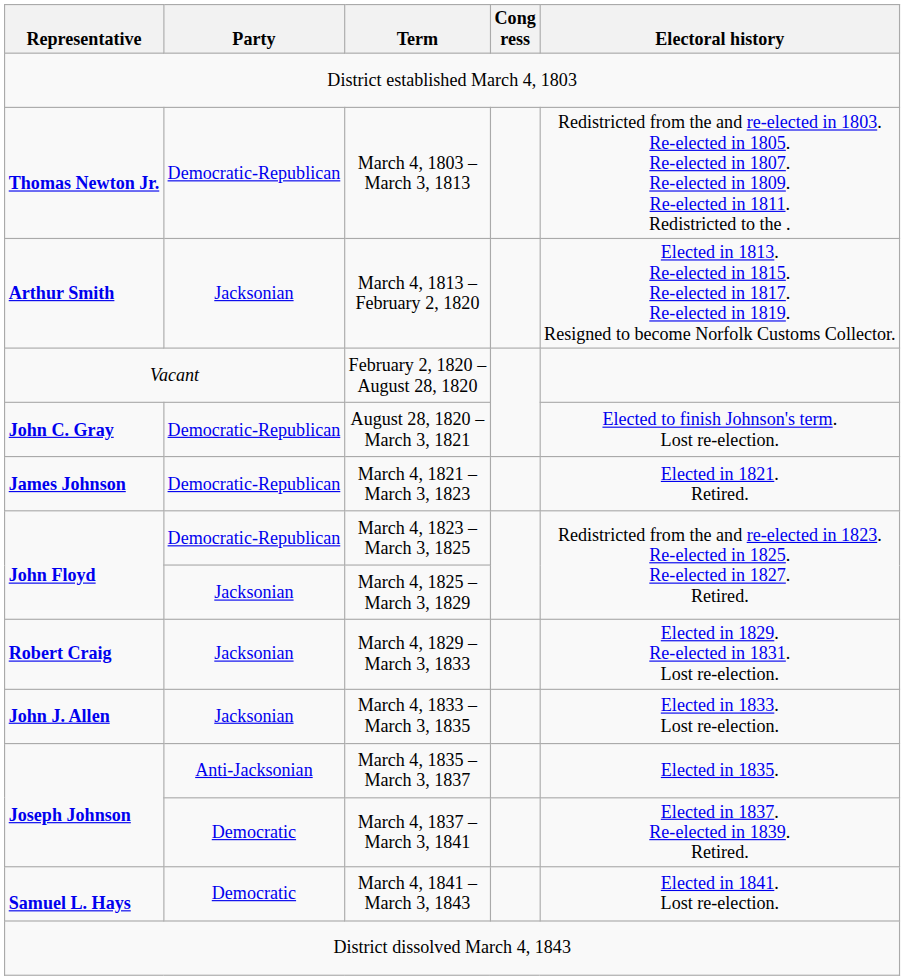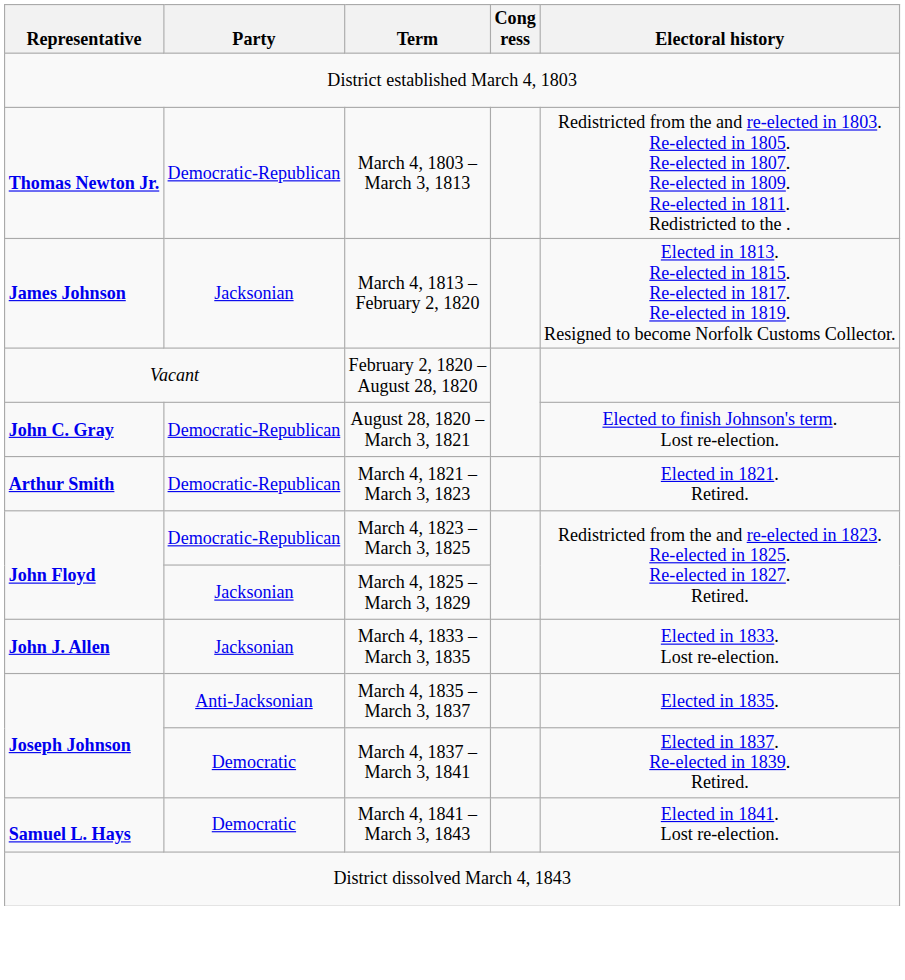March 4, 1813 – February 2, 1820 | Representative: Arthur Smith -> James Johnson
March 4, 1821 – March 3, 1823 | Representative: James Johnson -> Arthur Smith
- row: Robert Craig | Jacksonian | March 4, 1829 – March 3, 1833 | Elected in 1829. Re-elected in 1831. Lost re-election.
